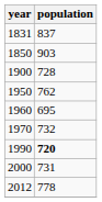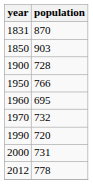1831 | population: 837 -> 870
1950 | population: 762 -> 766
1990 | population: bold -> normal
